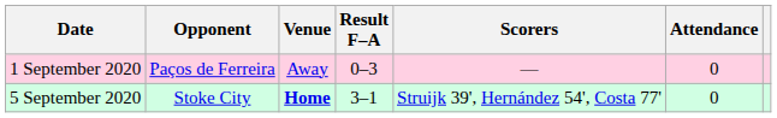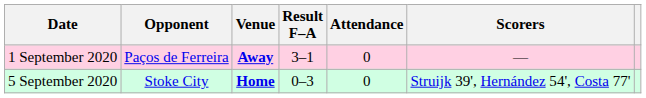columns swapped: Scorers <-> Attendance
1 September 2020 | Venue: normal -> bold
1 September 2020 | Result F–A: 0–3 -> 3–1
5 September 2020 | Result F–A: 3–1 -> 0–3
